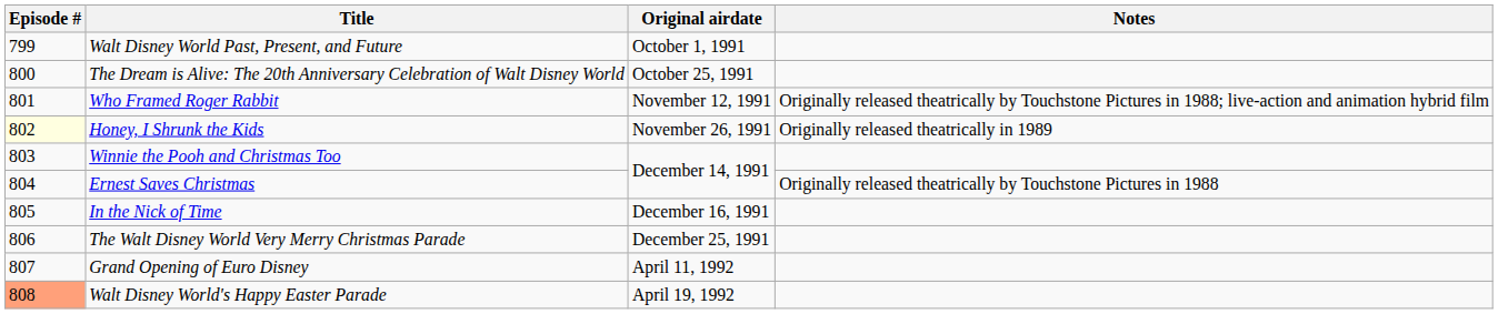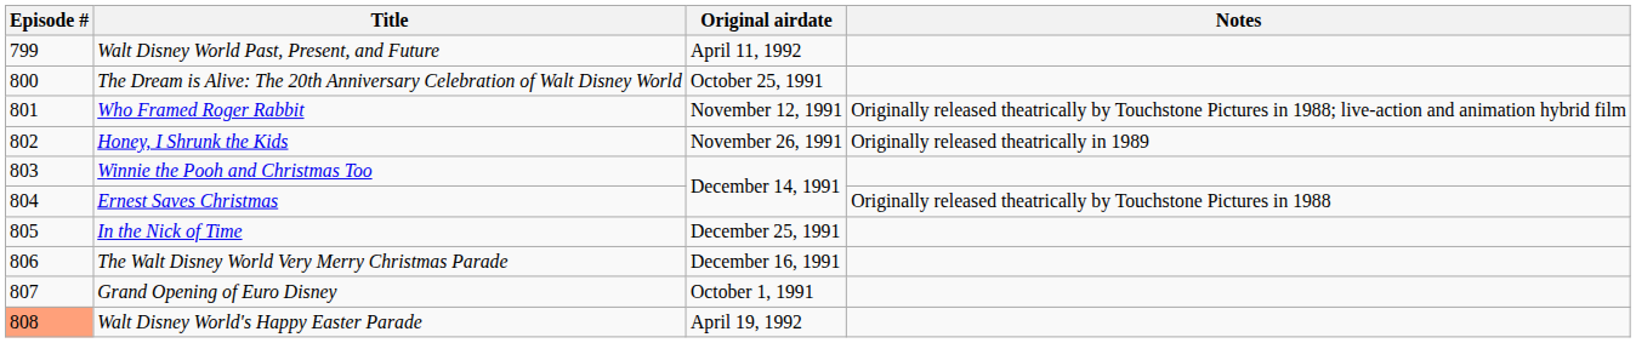Walt Disney World Past, Present, and Future | Original airdate: October 1, 1991 -> April 11, 1992
Honey, I Shrunk the Kids | Episode #: lightyellow background -> no background
In the Nick of Time | Original airdate: December 16, 1991 -> December 25, 1991
The Walt Disney World Very Merry Christmas Parade | Original airdate: December 25, 1991 -> December 16, 1991
Grand Opening of Euro Disney | Original airdate: April 11, 1992 -> October 1, 1991
